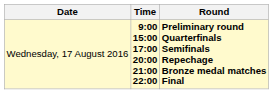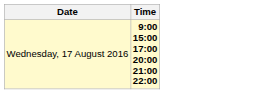- column: Round | Preliminary round Quarterfinals Semifinals Repechage Bronze medal matches Final
